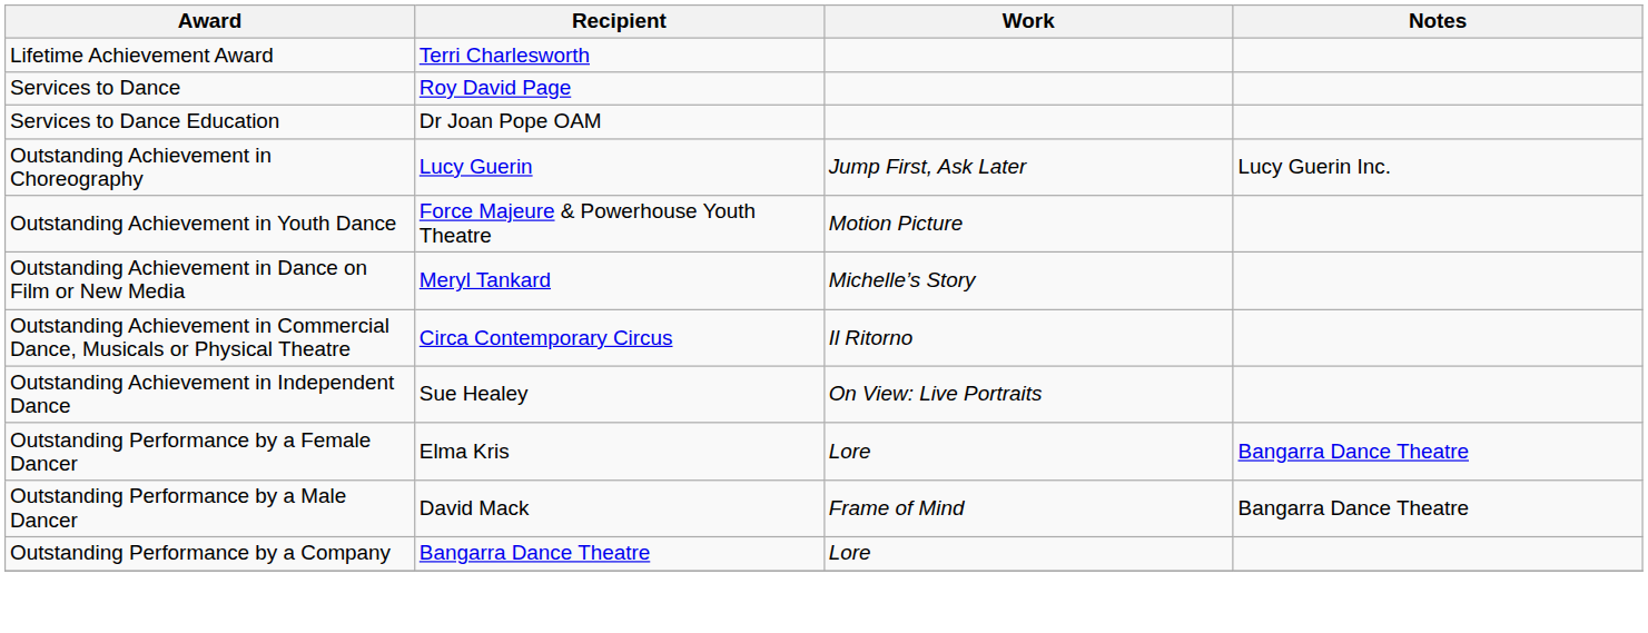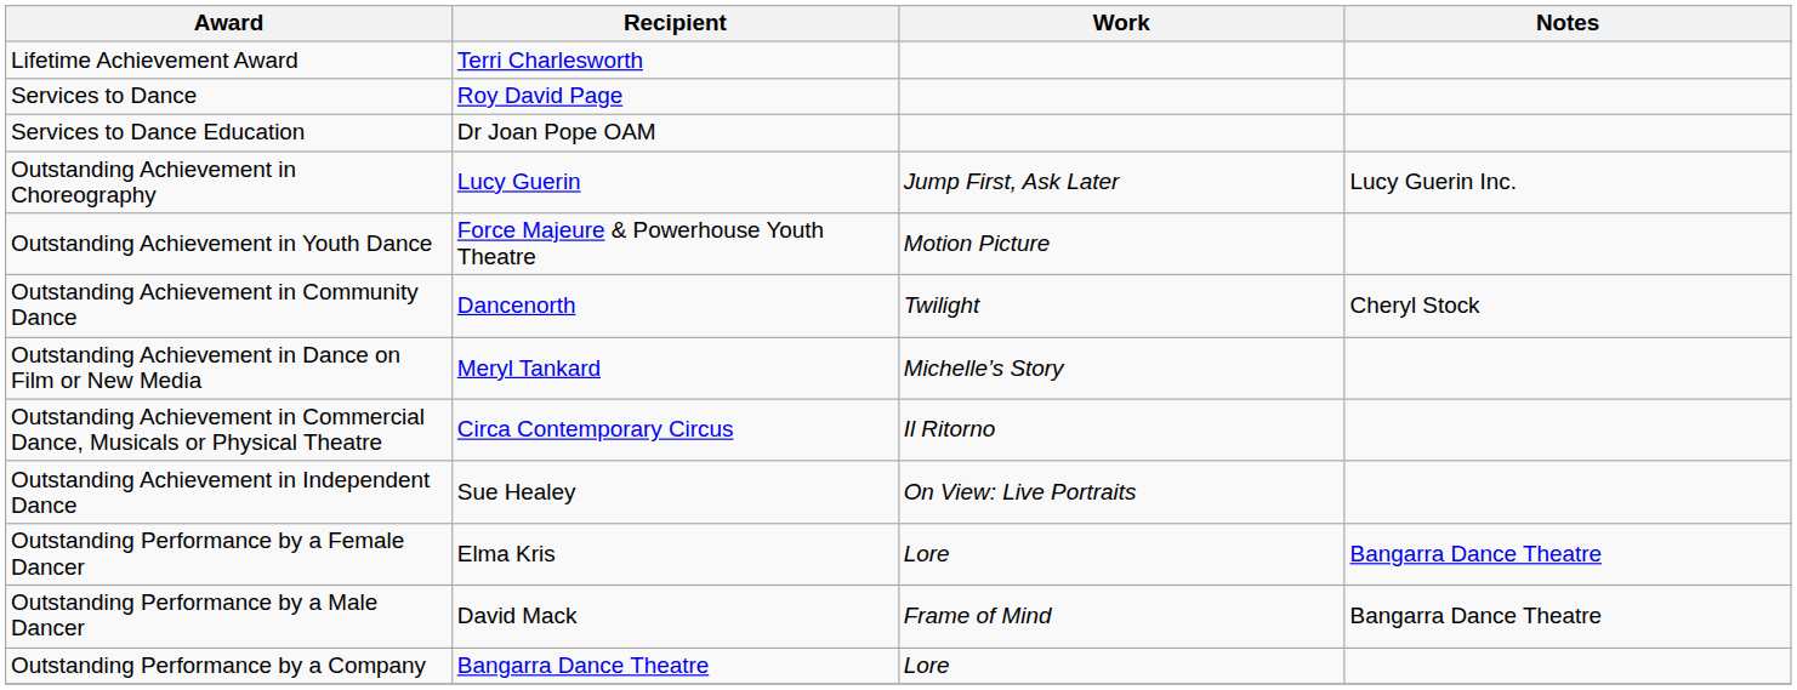+ row: Outstanding Achievement in Community Dance | Dancenorth | Twilight | Cheryl Stock
